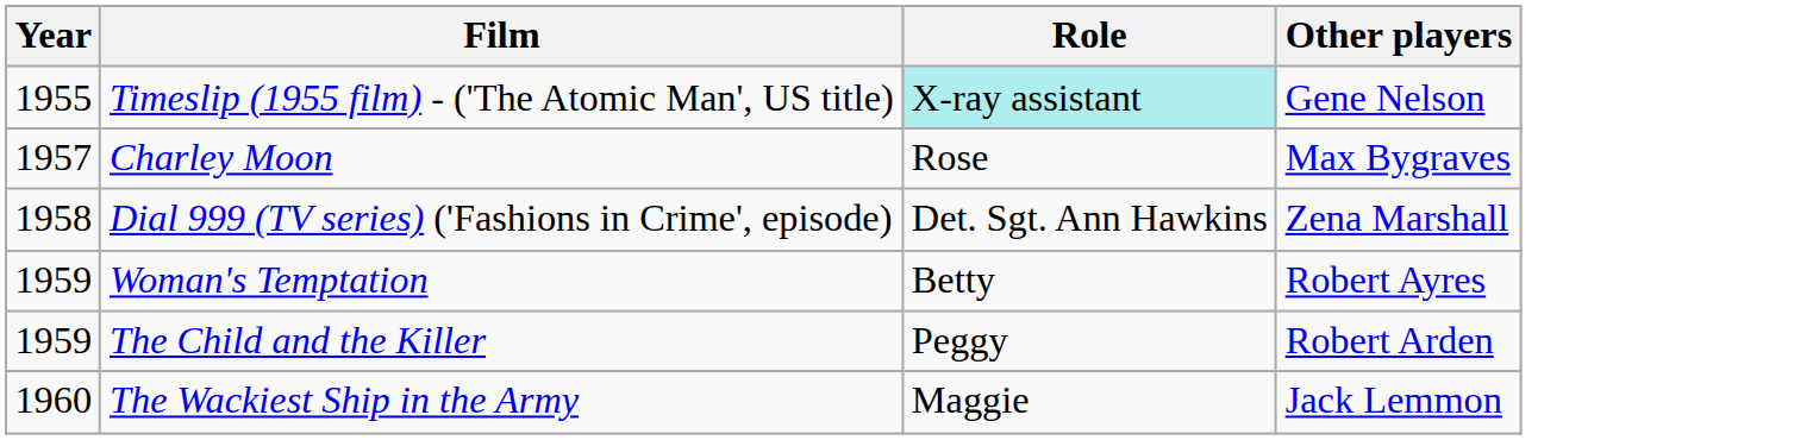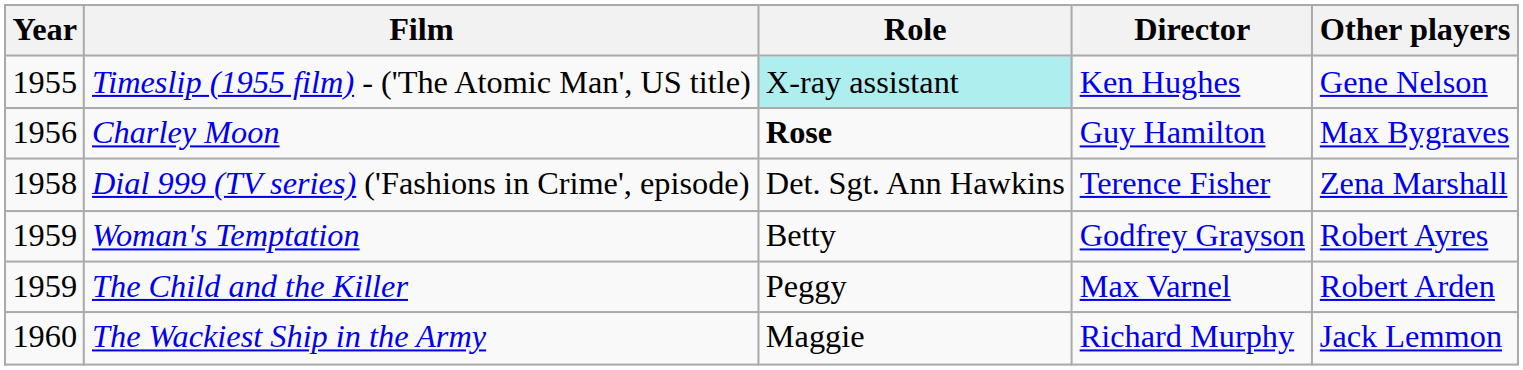+ column: Director | Ken Hughes | Guy Hamilton | Terence Fisher | Godfrey Grayson | Max Varnel | Richard Murphy
Charley Moon | Year: 1957 -> 1956
Charley Moon | Role: normal -> bold
